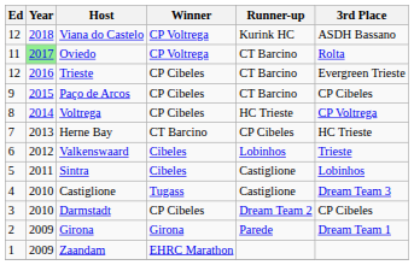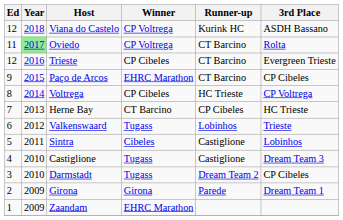Paço de Arcos | Winner: CP Cibeles -> EHRC Marathon
Valkenswaard | Winner: Cibeles -> Tugass
Darmstadt | Winner: CP Cibeles -> Tugass
